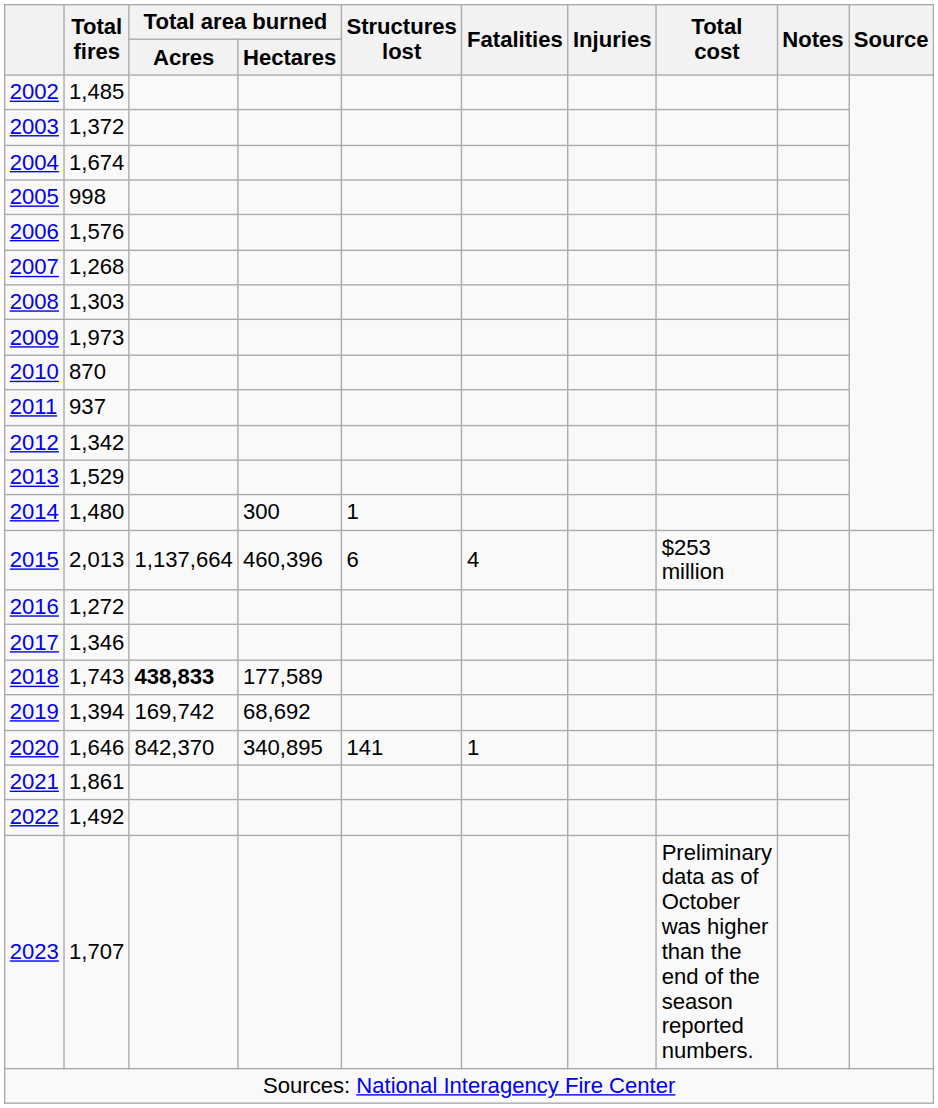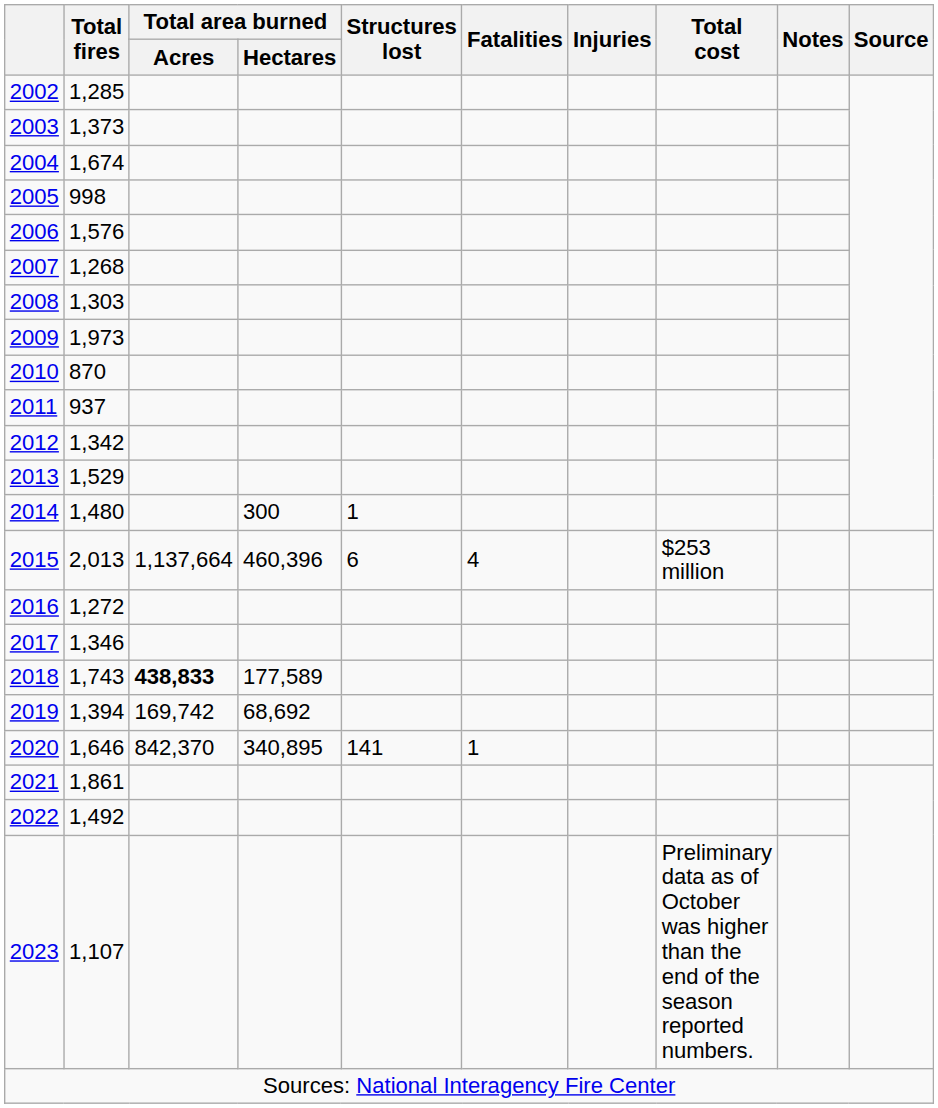2002 | Total fires: 1,485 -> 1,285
2003 | Total fires: 1,372 -> 1,373
2023 | Total fires: 1,707 -> 1,107
